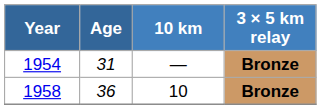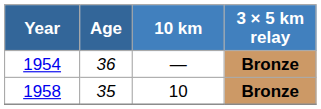1954 | Age: 31 -> 36
1958 | Age: 36 -> 35
